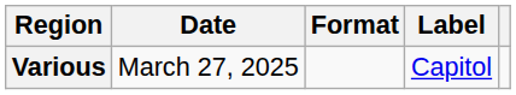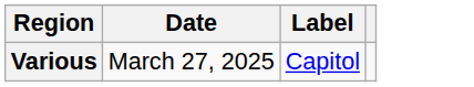- column: Format
